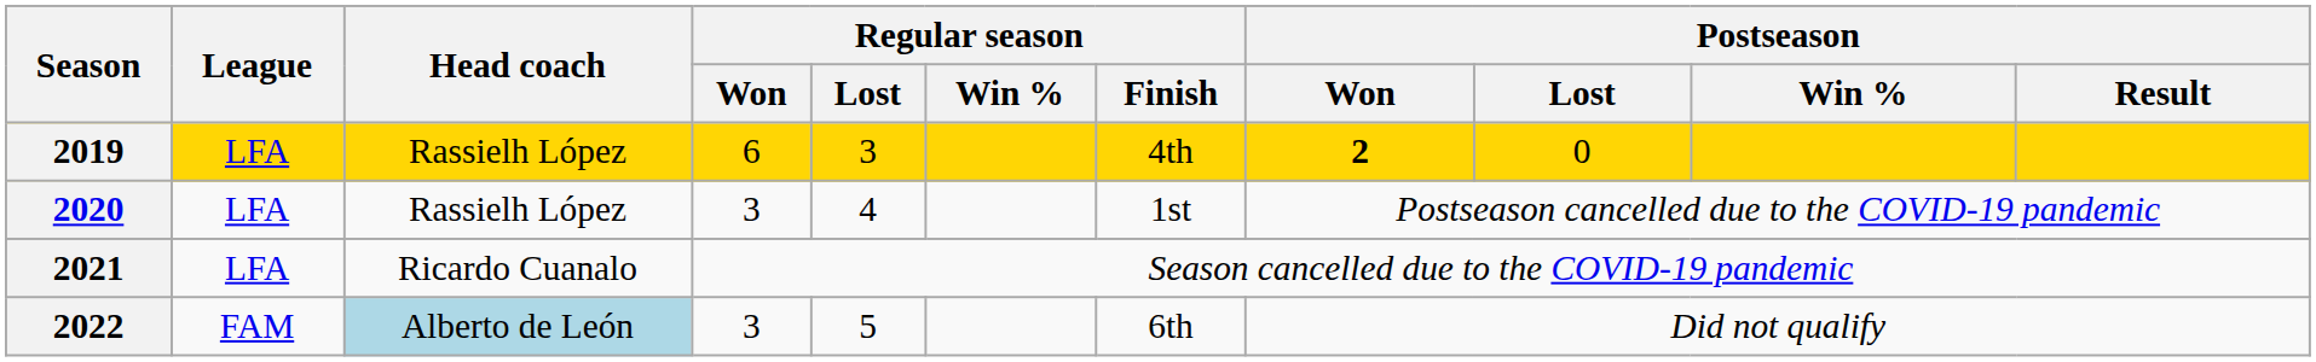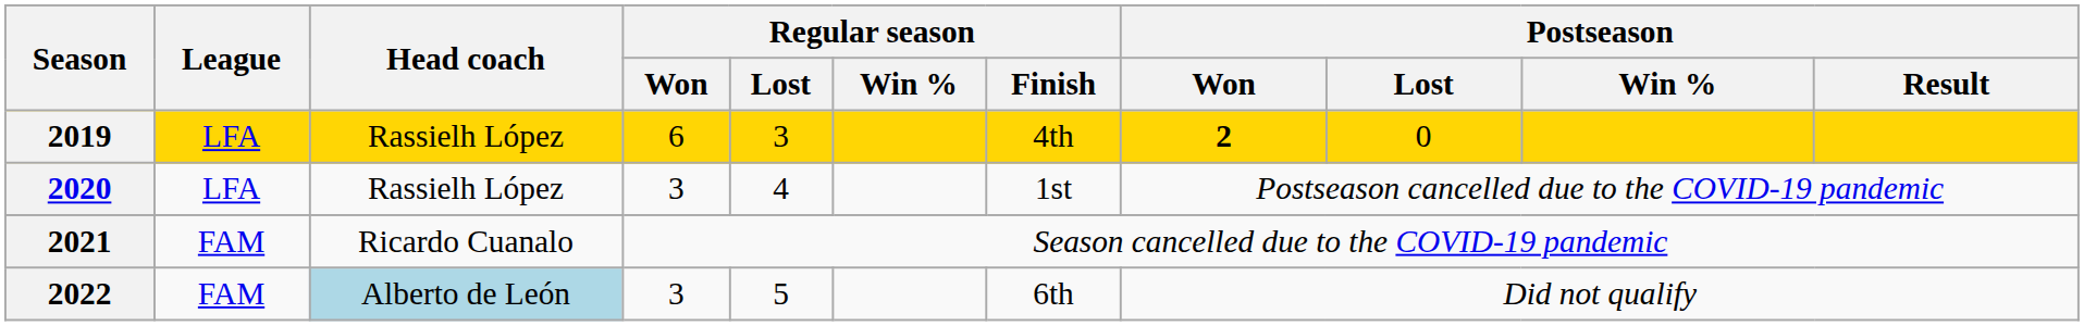2021 | League: LFA -> FAM
